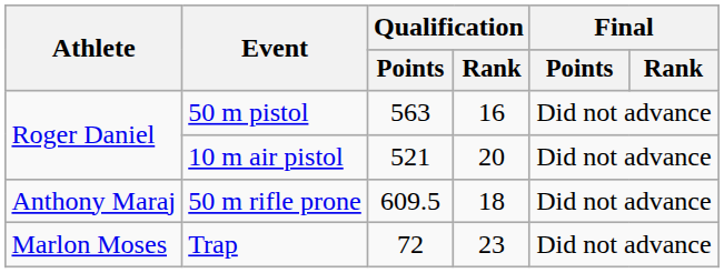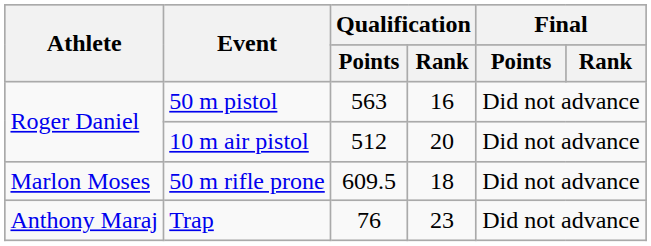10 m air pistol | Qualification / Points: 521 -> 512
50 m rifle prone | Athlete: Anthony Maraj -> Marlon Moses
Trap | Athlete: Marlon Moses -> Anthony Maraj
Trap | Qualification / Points: 72 -> 76
